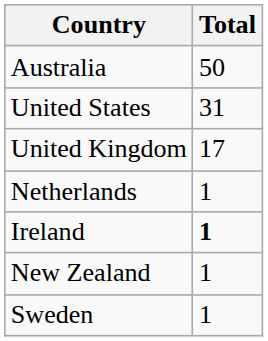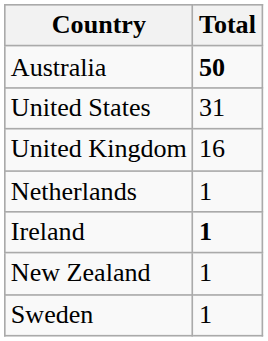Australia | Total: normal -> bold
United Kingdom | Total: 17 -> 16
